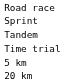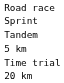rows swapped: Time trial <-> 5 km
